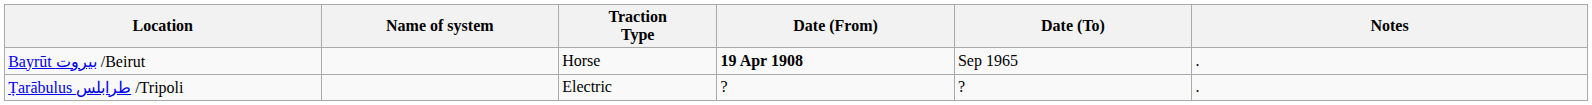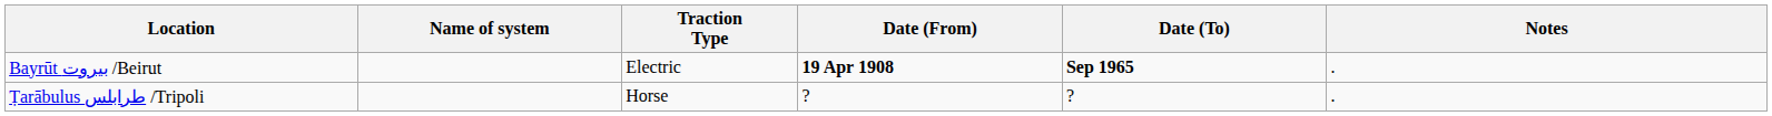Bayrūt بيروت /Beirut | Traction Type: Horse -> Electric
Bayrūt بيروت /Beirut | Date (To): normal -> bold
Ṭarābulus طرابلس /Tripoli | Traction Type: Electric -> Horse
